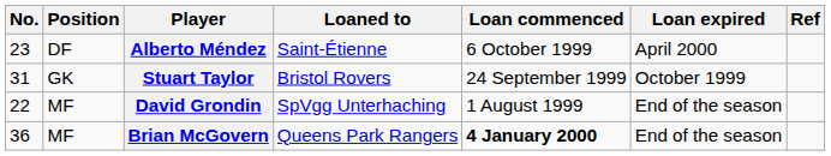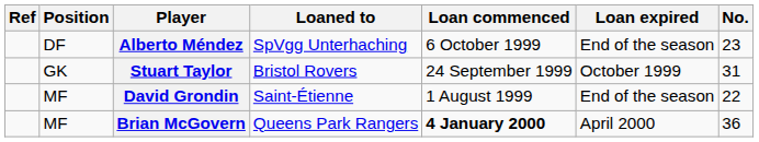columns swapped: No. <-> Ref
Alberto Méndez | Loaned to: Saint-Étienne -> SpVgg Unterhaching
Alberto Méndez | Loan expired: April 2000 -> End of the season
David Grondin | Loaned to: SpVgg Unterhaching -> Saint-Étienne
Brian McGovern | Loan expired: End of the season -> April 2000
